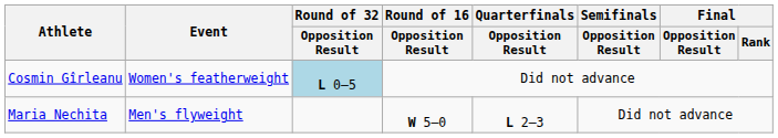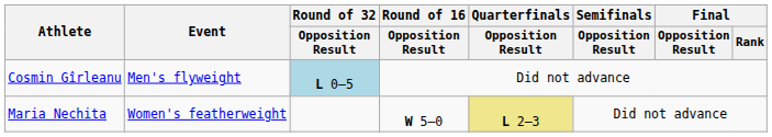Cosmin Gîrleanu | Event: Women's featherweight -> Men's flyweight
Maria Nechita | Event: Men's flyweight -> Women's featherweight
Maria Nechita | Quarterfinals / Opposition Result: no background -> khaki background
